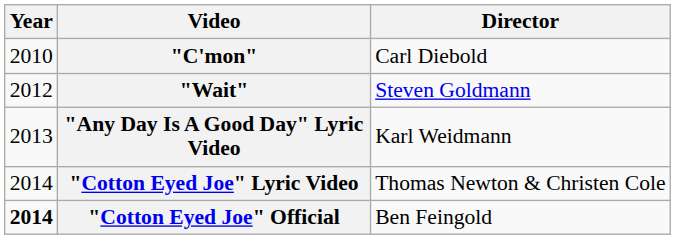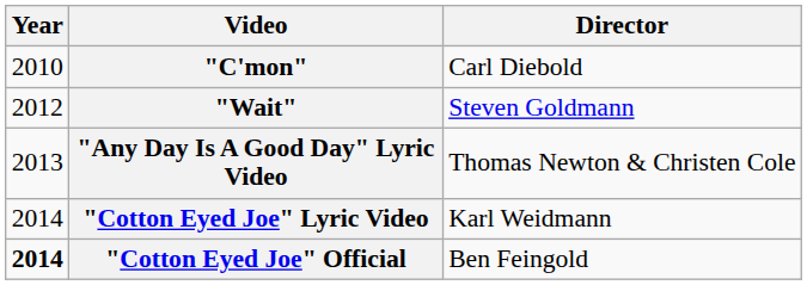"Any Day Is A Good Day" Lyric Video | Director: Karl Weidmann -> Thomas Newton & Christen Cole
"Cotton Eyed Joe" Lyric Video | Director: Thomas Newton & Christen Cole -> Karl Weidmann
